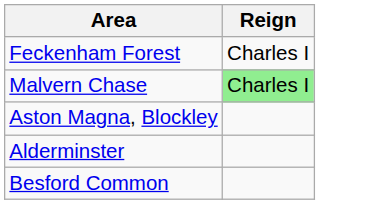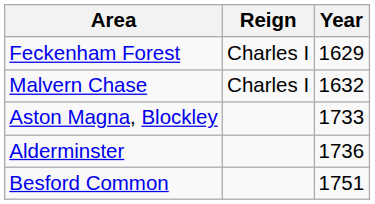+ column: Year | 1629 | 1632 | 1733 | 1736 | 1751
Malvern Chase | Reign: lightgreen background -> no background
